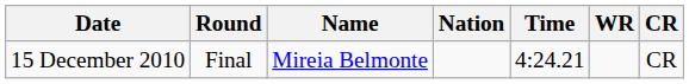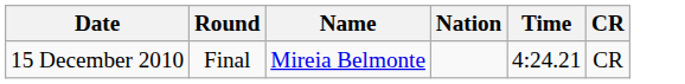- column: WR
